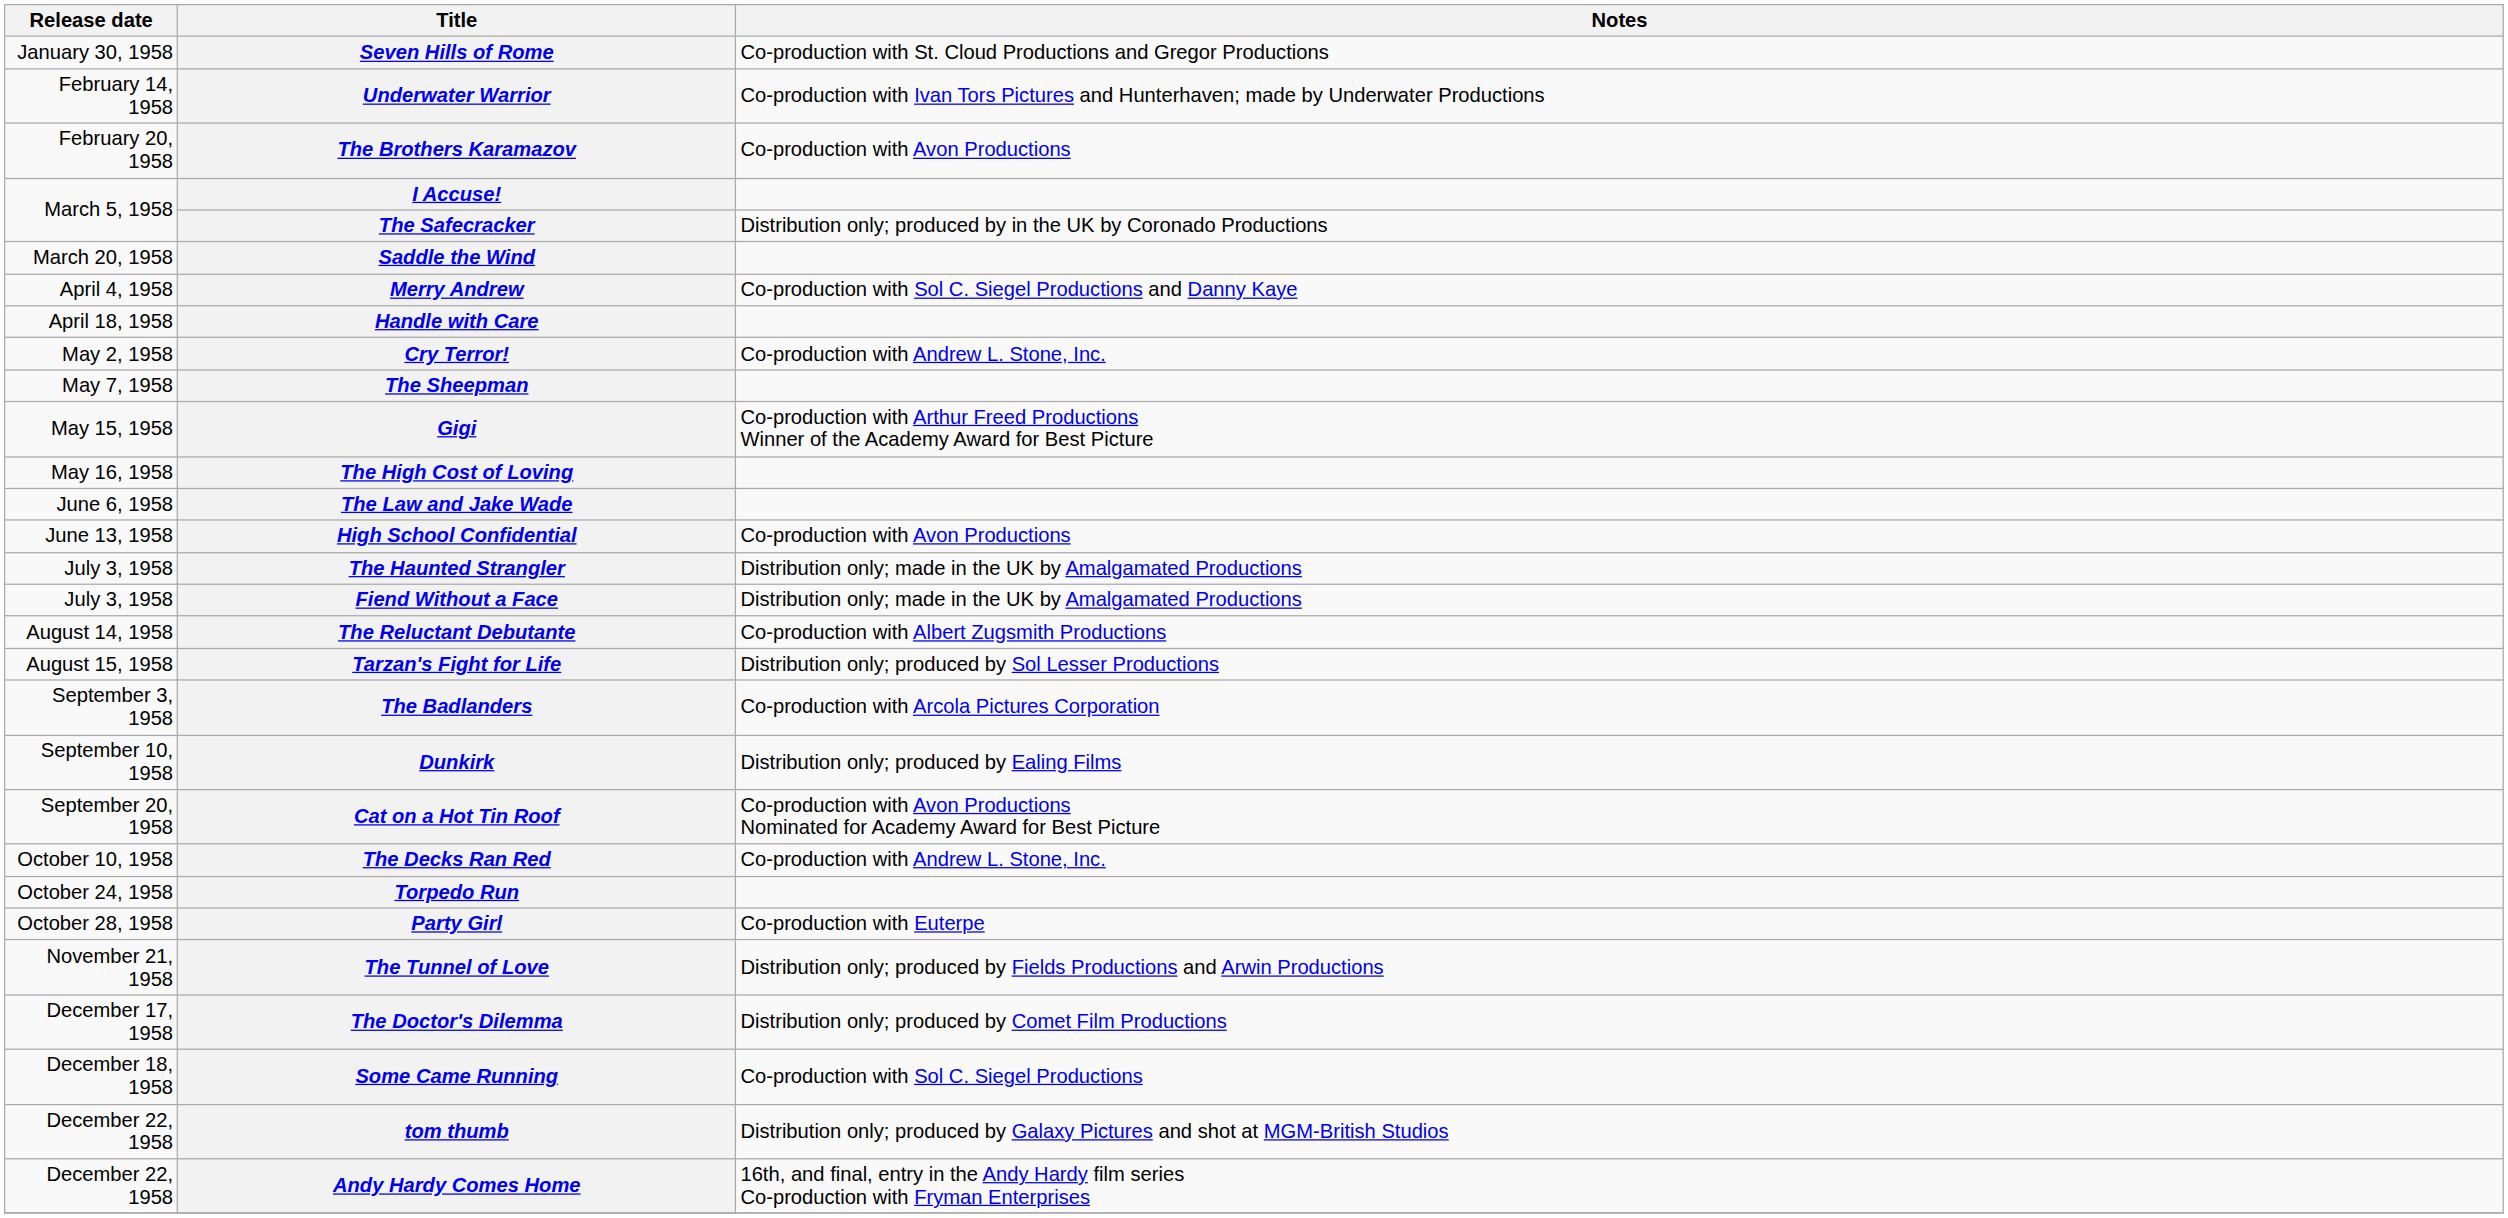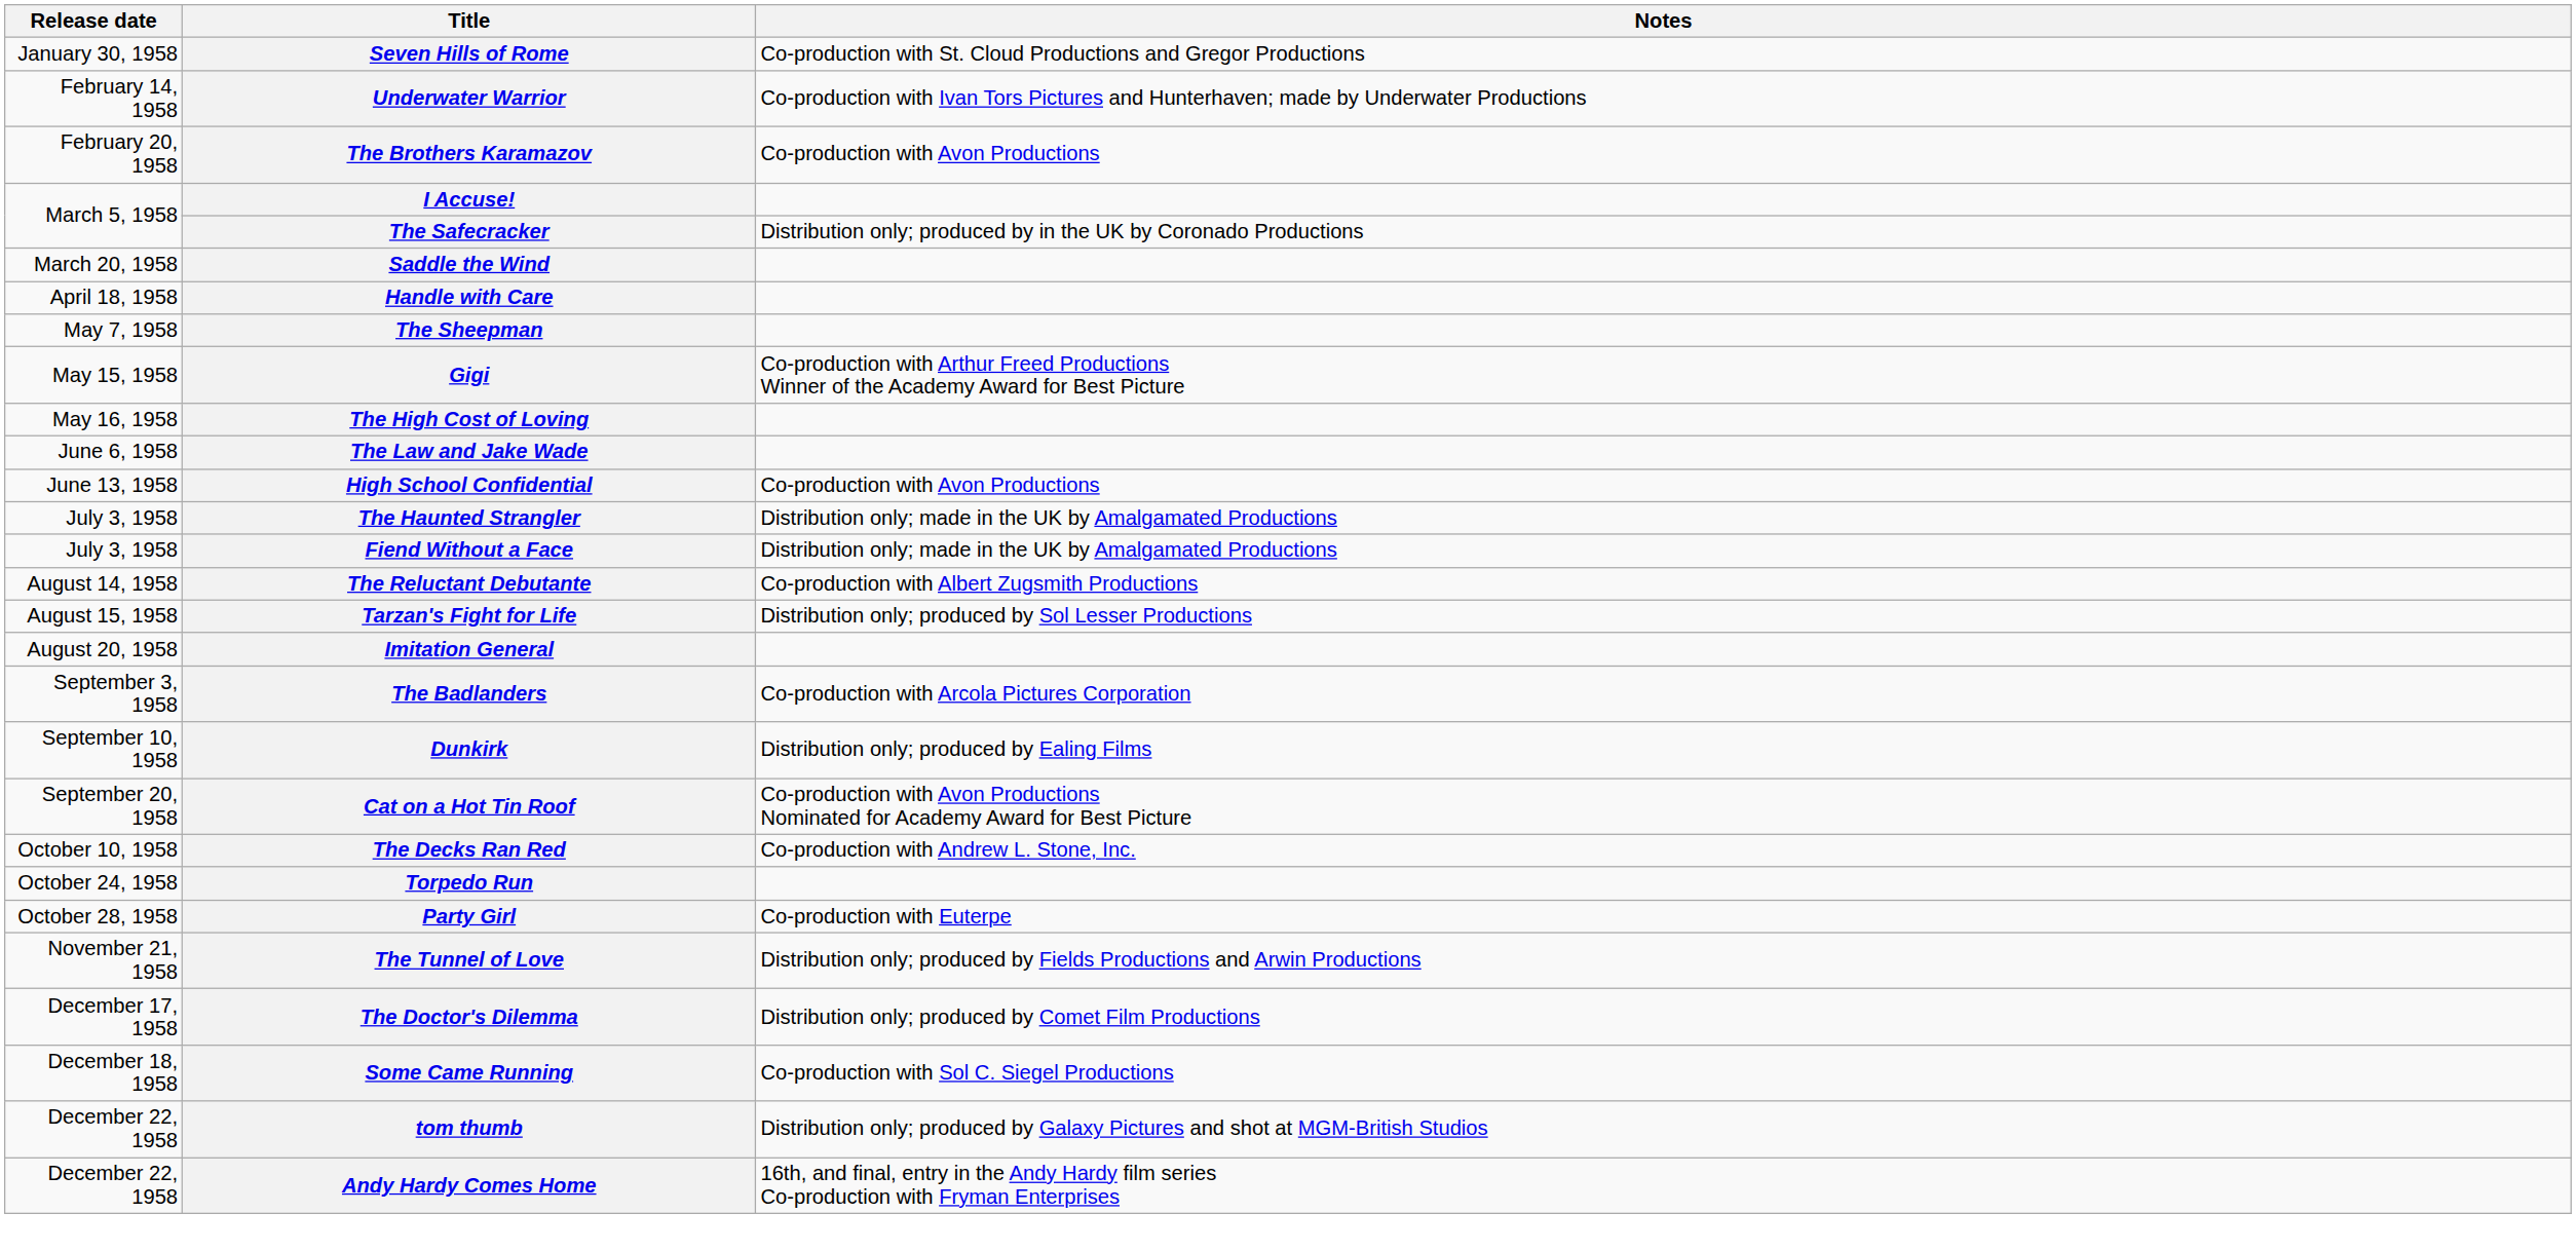- row: April 4, 1958 | Merry Andrew | Co-production with Sol C. Siegel Productions and Danny Kaye
- row: May 2, 1958 | Cry Terror! | Co-production with Andrew L. Stone, Inc.
+ row: August 20, 1958 | Imitation General
